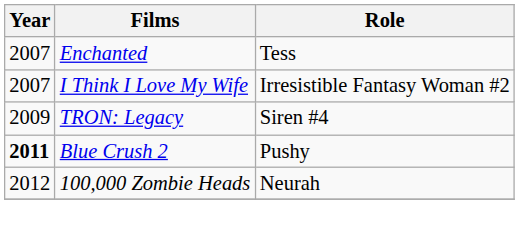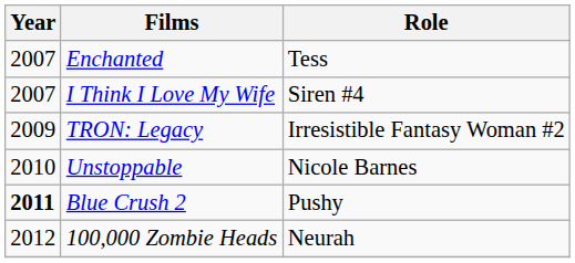I Think I Love My Wife | Role: Irresistible Fantasy Woman #2 -> Siren #4
TRON: Legacy | Role: Siren #4 -> Irresistible Fantasy Woman #2
+ row: 2010 | Unstoppable | Nicole Barnes
